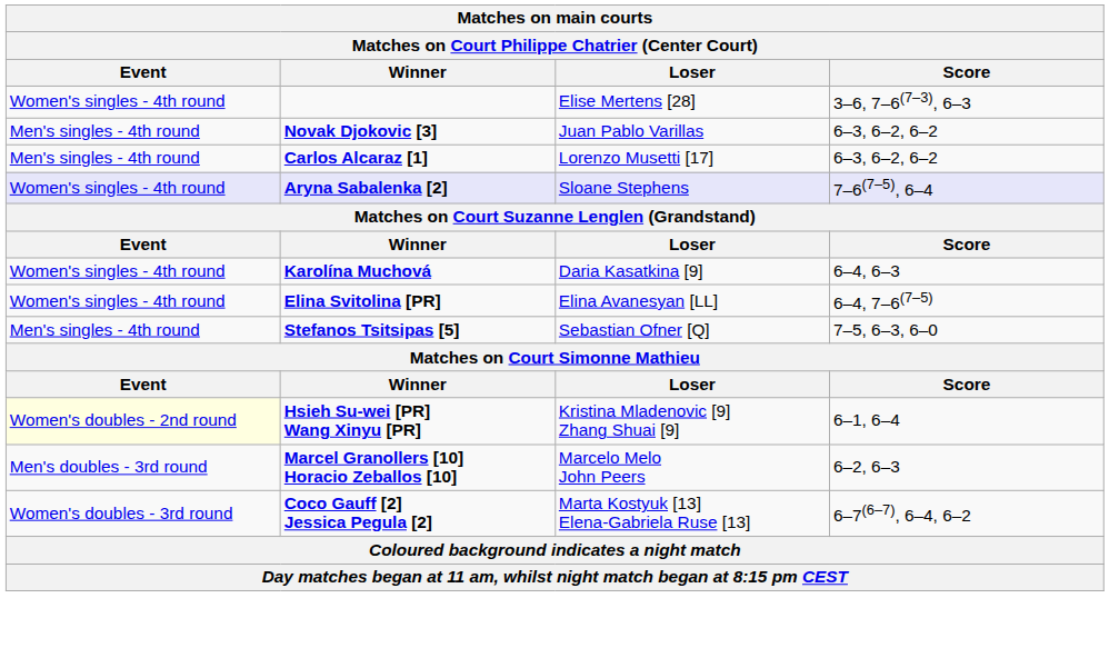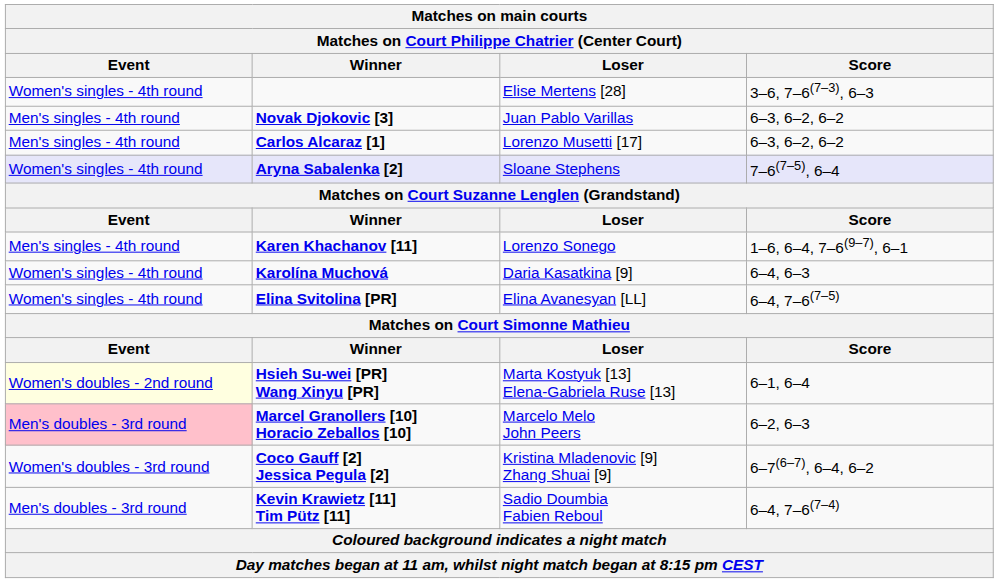+ row: Men's singles - 4th round | Karen Khachanov [11] | Lorenzo Sonego | 1–6, 6–4, 7–6(9–7), 6–1
- row: Men's singles - 4th round | Stefanos Tsitsipas [5] | Sebastian Ofner [Q] | 7–5, 6–3, 6–0
Hsieh Su-wei [PR] Wang Xinyu [PR] | Loser: Kristina Mladenovic [9] Zhang Shuai [9] -> Marta Kostyuk [13] Elena-Gabriela Ruse [13]
Marcel Granollers [10] Horacio Zeballos [10] | Event: no background -> pink background
Coco Gauff [2] Jessica Pegula [2] | Loser: Marta Kostyuk [13] Elena-Gabriela Ruse [13] -> Kristina Mladenovic [9] Zhang Shuai [9]
+ row: Men's doubles - 3rd round | Kevin Krawietz [11] Tim Pütz [11] | Sadio Doumbia Fabien Reboul | 6–4, 7–6(7–4)
